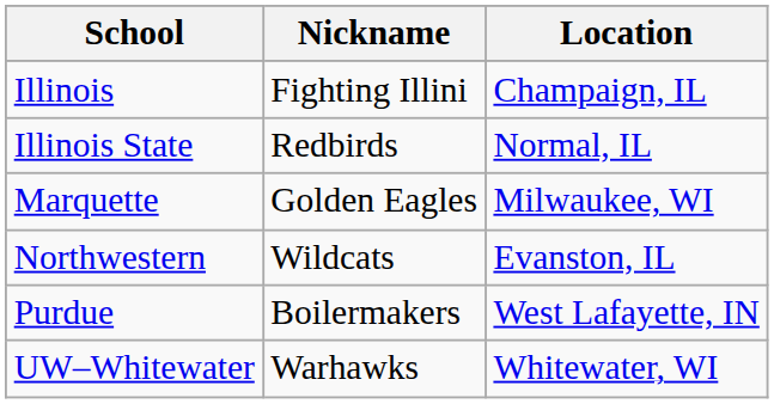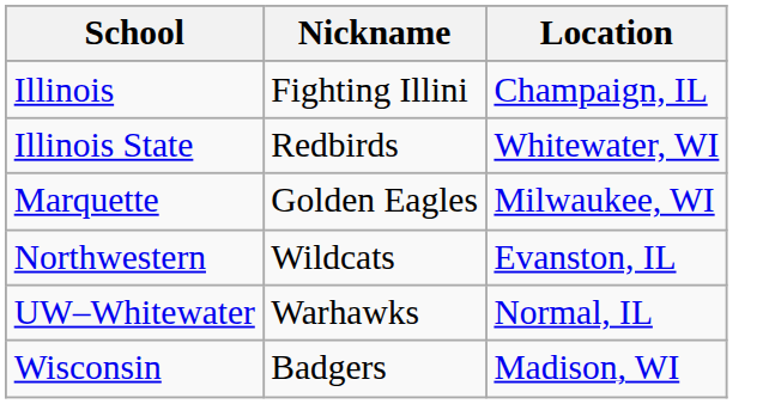Illinois State | Location: Normal, IL -> Whitewater, WI
- row: Purdue | Boilermakers | West Lafayette, IN
UW–Whitewater | Location: Whitewater, WI -> Normal, IL
+ row: Wisconsin | Badgers | Madison, WI
